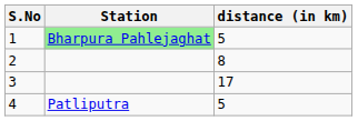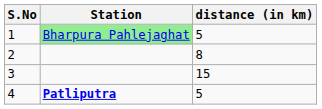3 | distance (in km): 17 -> 15
4 | Station: normal -> bold
